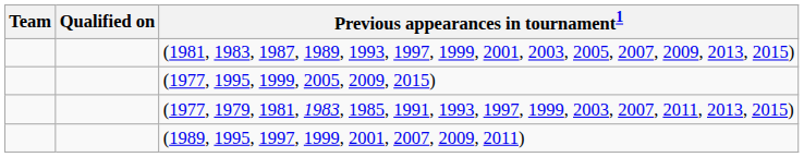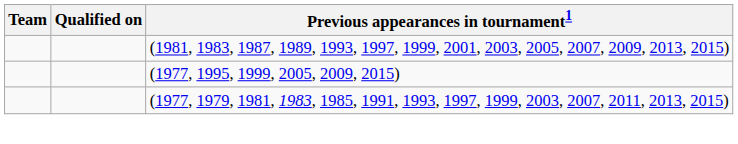- row: (1989, 1995, 1997, 1999, 2001, 2007, 2009, 2011)
